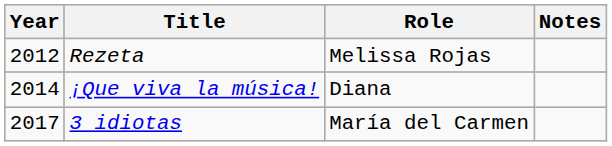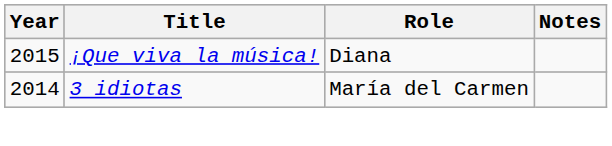- row: 2012 | Rezeta | Melissa Rojas
¡Que viva la música! | Year: 2014 -> 2015
3 idiotas | Year: 2017 -> 2014
